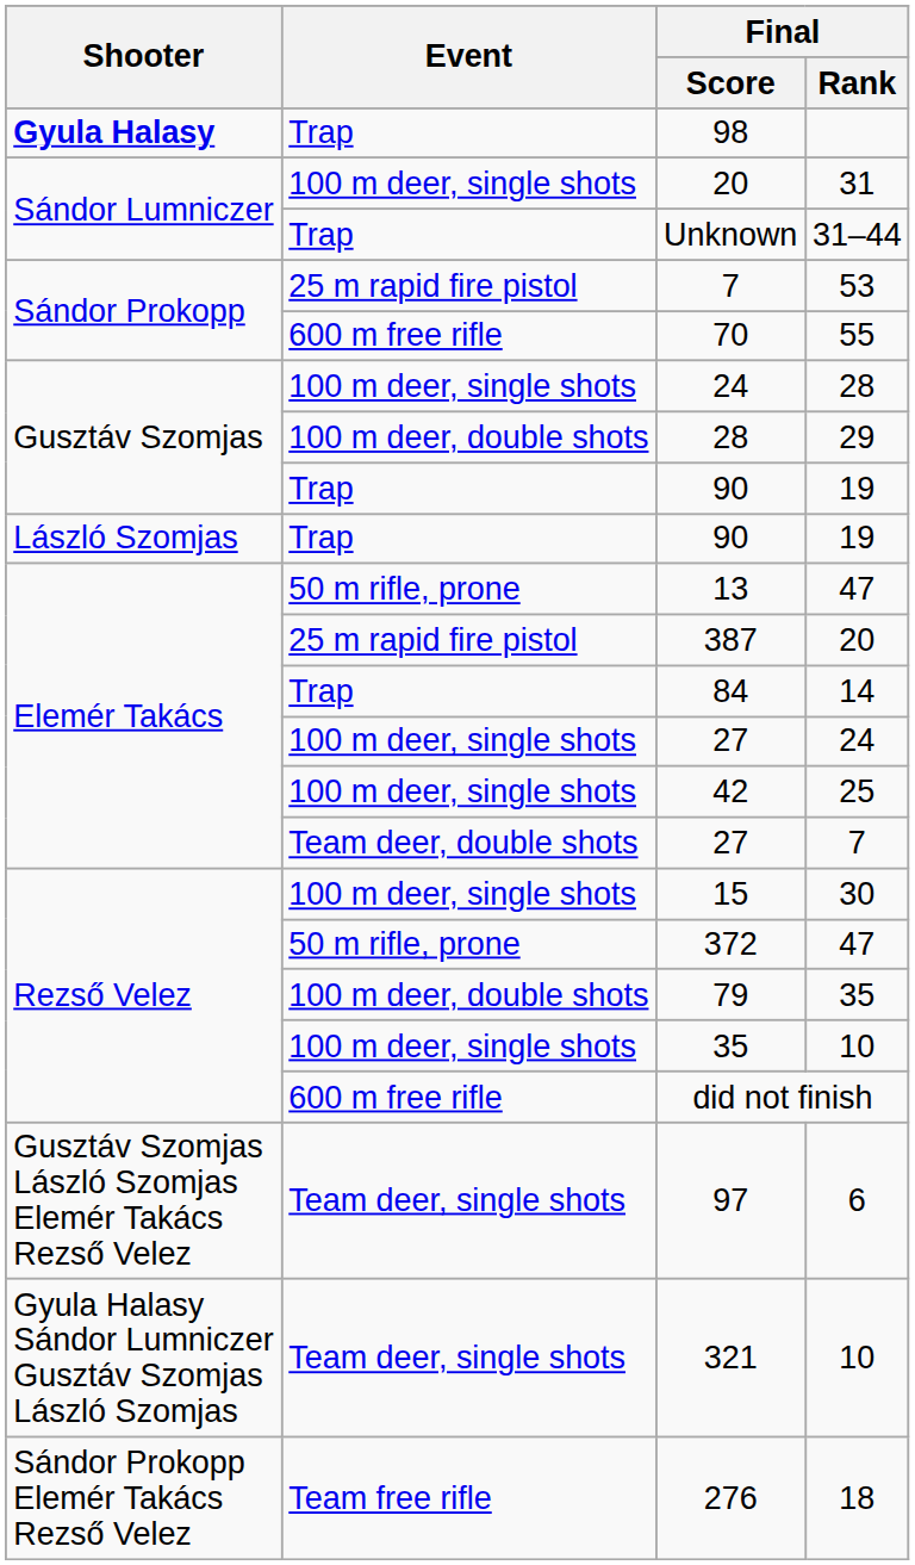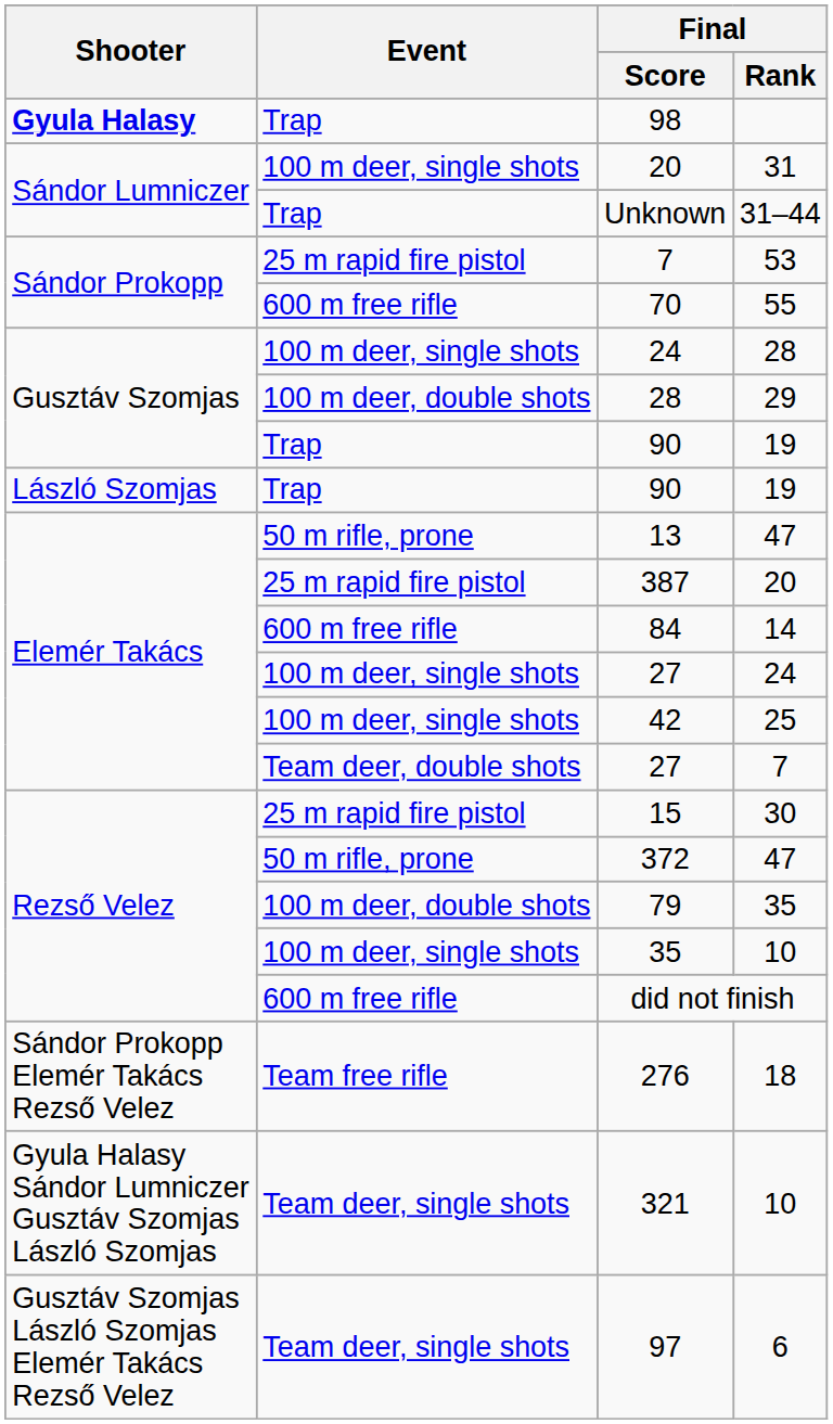84 | Event: Trap -> 600 m free rifle
15 | Event: 100 m deer, single shots -> 25 m rapid fire pistol
rows swapped: 276 <-> 97
